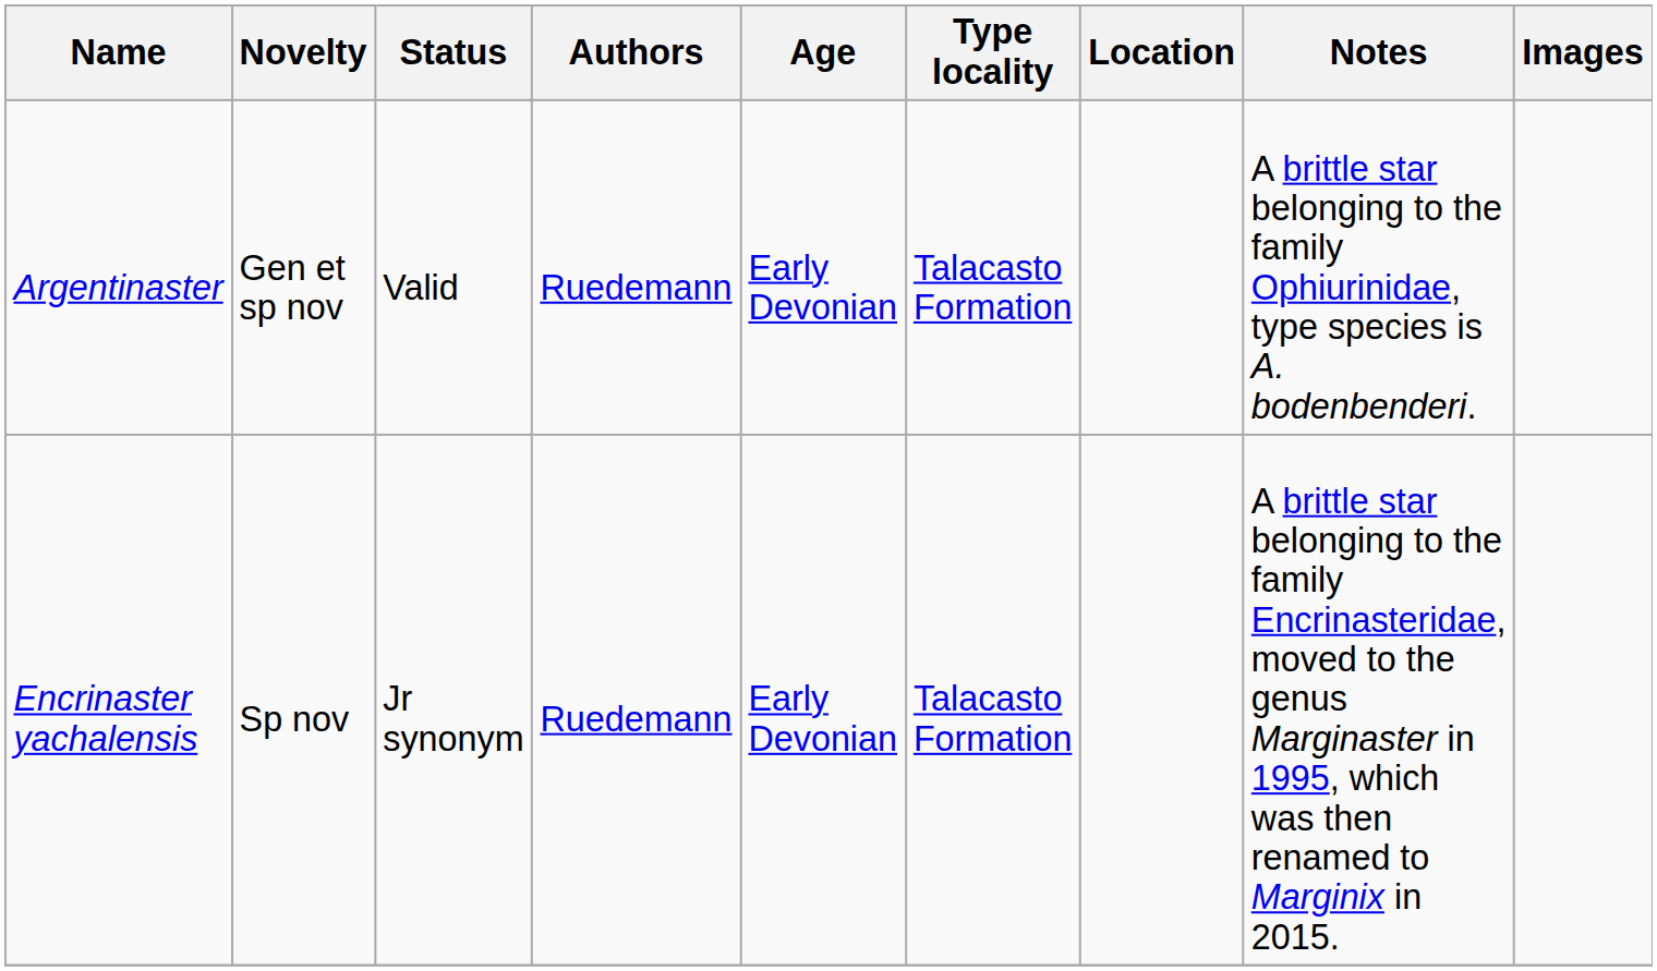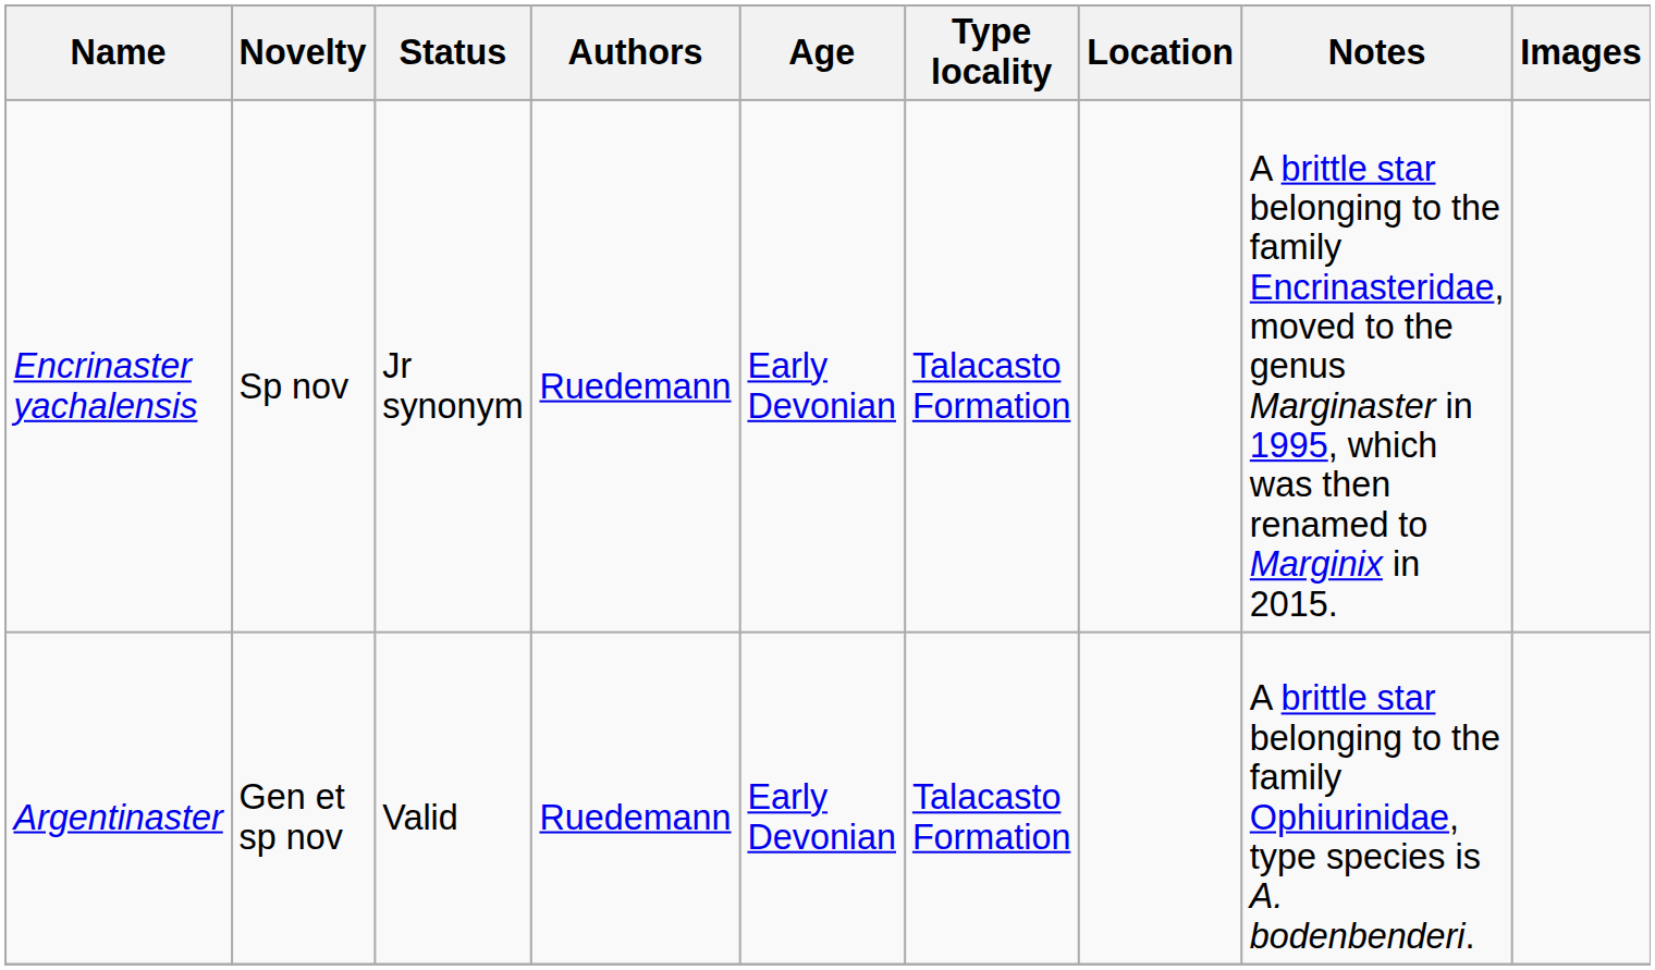rows swapped: Argentinaster <-> Encrinaster yachalensis
